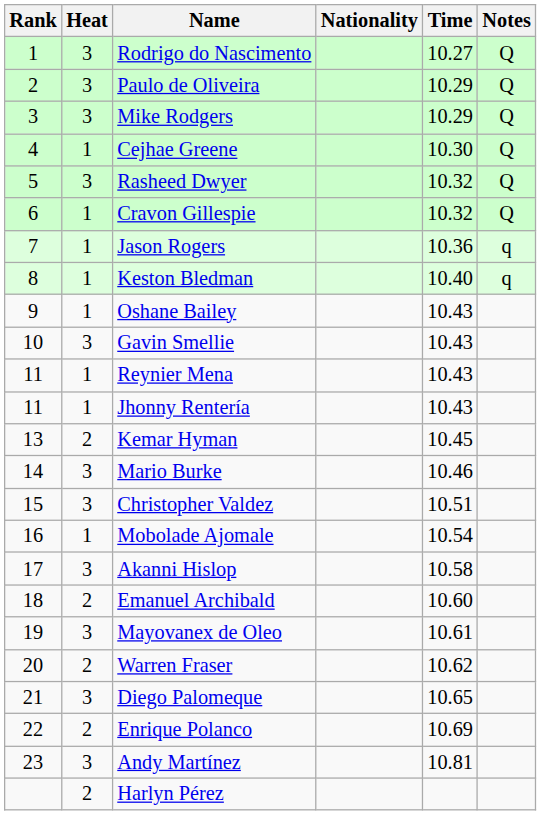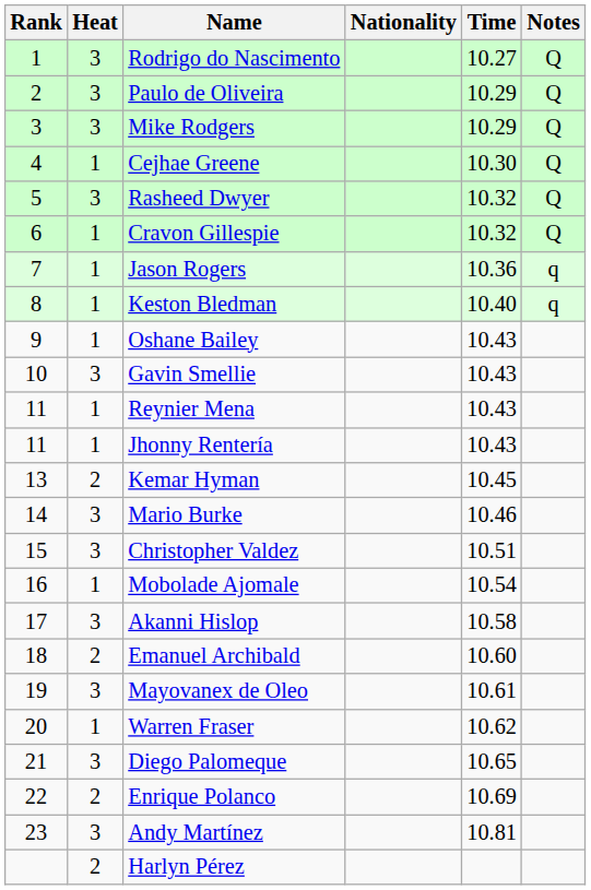Warren Fraser | Heat: 2 -> 1
